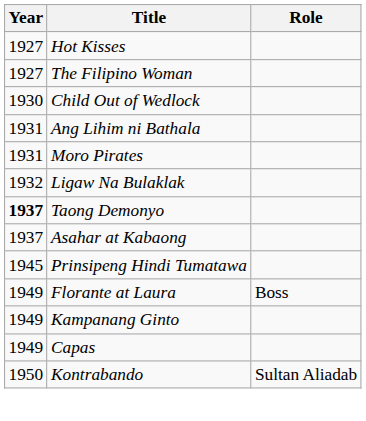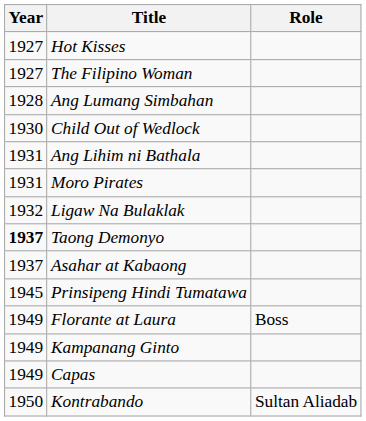+ row: 1928 | Ang Lumang Simbahan
